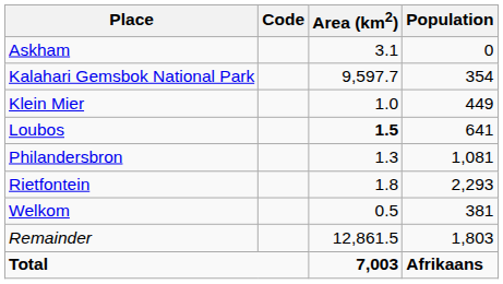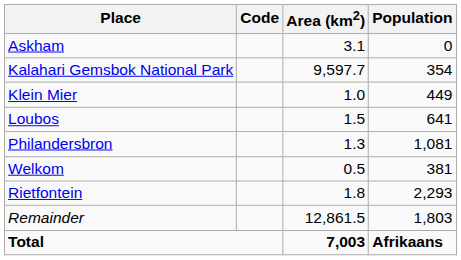Loubos | Area (km2): bold -> normal
rows swapped: Rietfontein <-> Welkom
